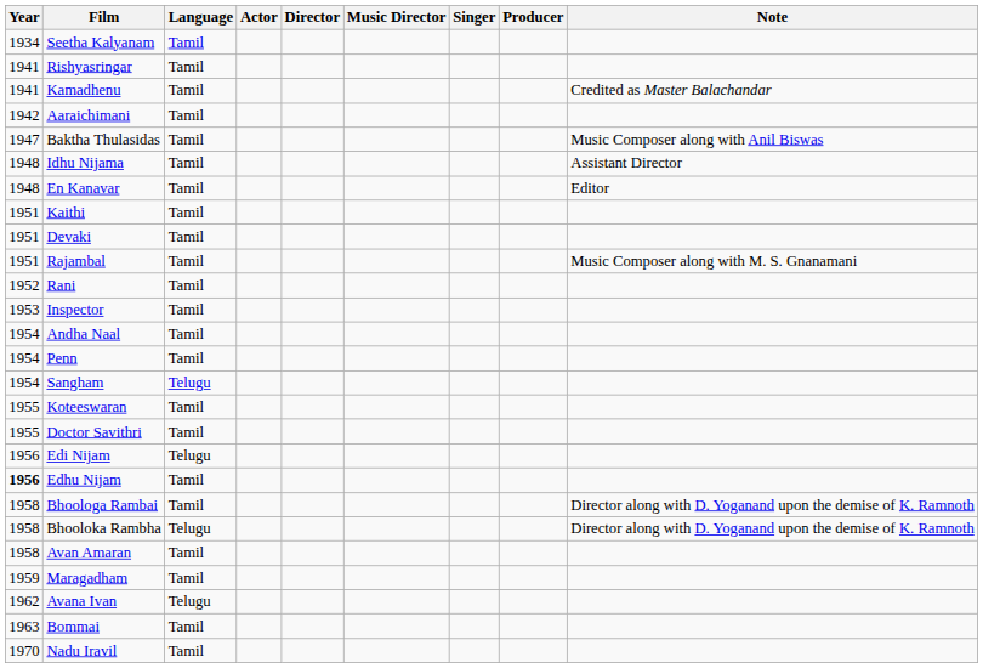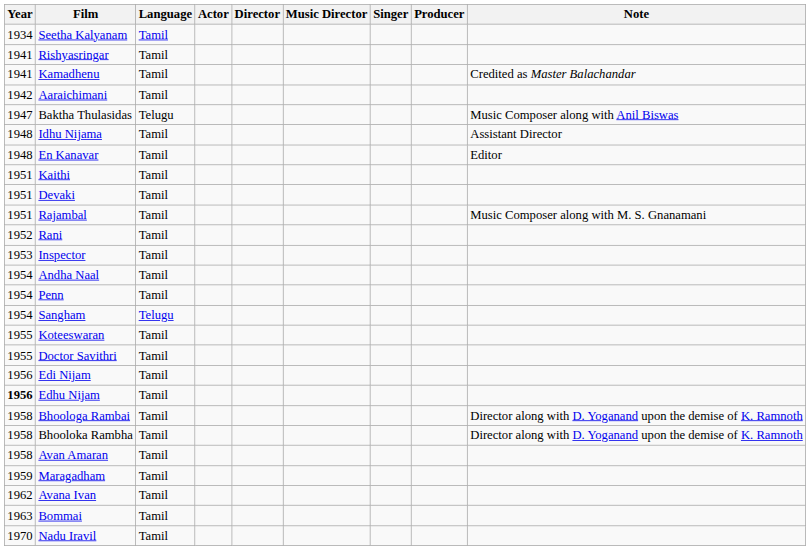Baktha Thulasidas | Language: Tamil -> Telugu
Edi Nijam | Language: Telugu -> Tamil
Bhooloka Rambha | Language: Telugu -> Tamil
Avana Ivan | Language: Telugu -> Tamil
